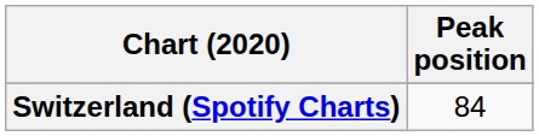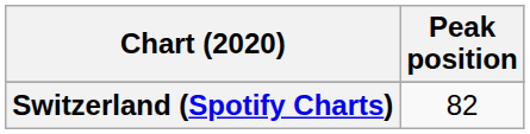Switzerland (Spotify Charts) | Peak position: 84 -> 82
